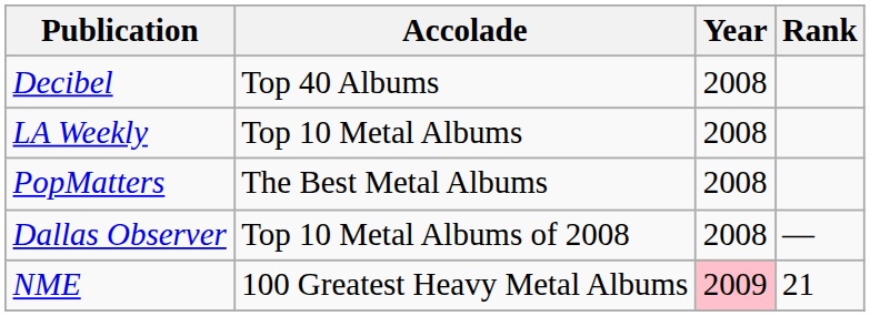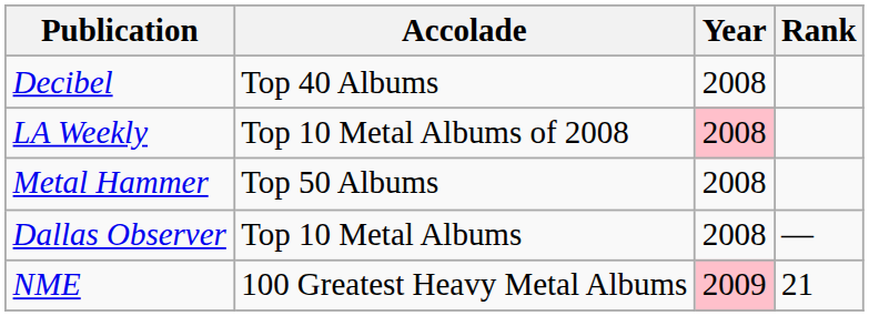LA Weekly | Accolade: Top 10 Metal Albums -> Top 10 Metal Albums of 2008
LA Weekly | Year: no background -> pink background
+ row: Metal Hammer | Top 50 Albums | 2008
- row: PopMatters | The Best Metal Albums | 2008
Dallas Observer | Accolade: Top 10 Metal Albums of 2008 -> Top 10 Metal Albums
